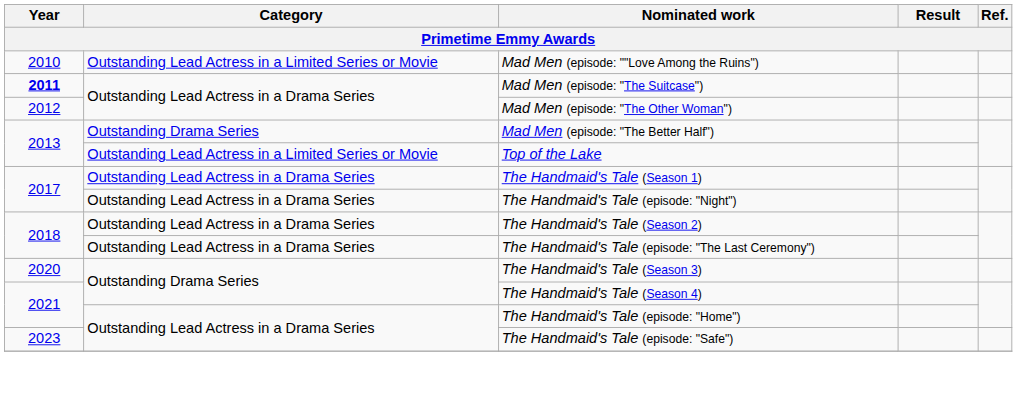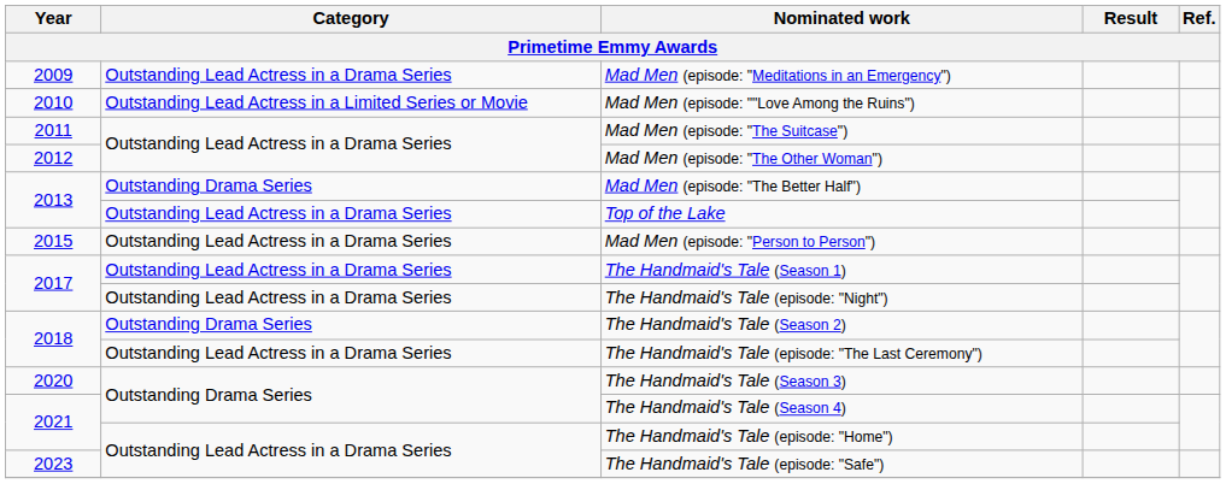+ row: 2009 | Outstanding Lead Actress in a Drama Series | Mad Men (episode: "Meditations in an Emergency")
Mad Men (episode: "The Suitcase") | Year: bold -> normal
Top of the Lake | Category: Outstanding Lead Actress in a Limited Series or Movie -> Outstanding Lead Actress in a Drama Series
+ row: 2015 | Outstanding Lead Actress in a Drama Series | Mad Men (episode: "Person to Person")
The Handmaid's Tale (Season 2) | Category: Outstanding Lead Actress in a Drama Series -> Outstanding Drama Series
